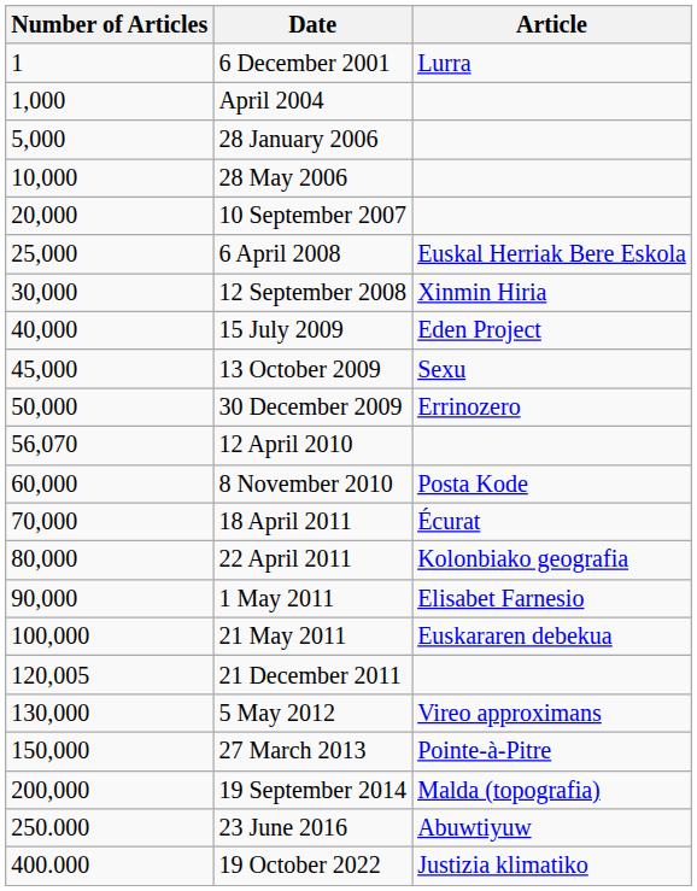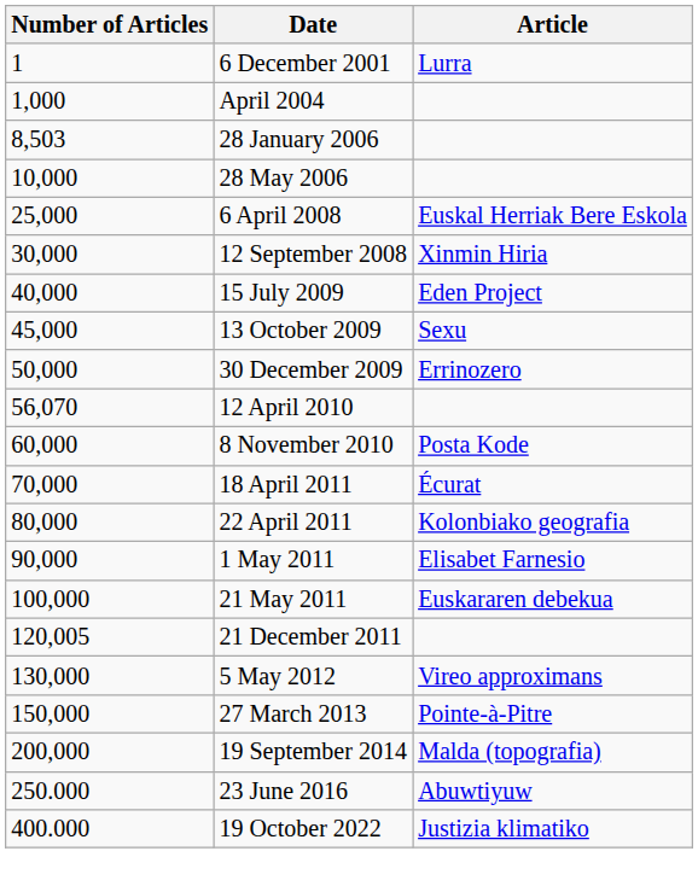28 January 2006 | Number of Articles: 5,000 -> 8,503
- row: 20,000 | 10 September 2007
